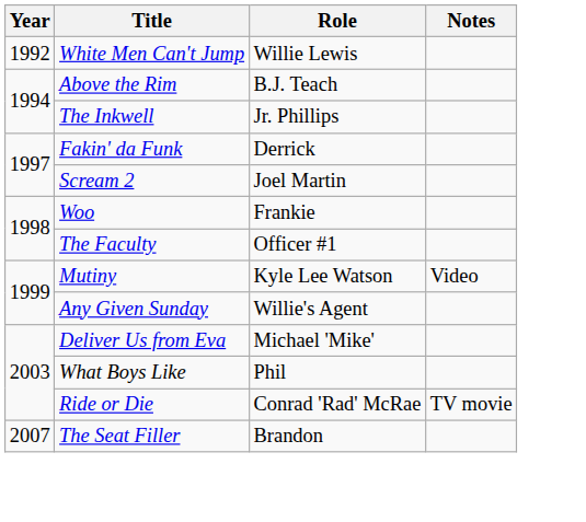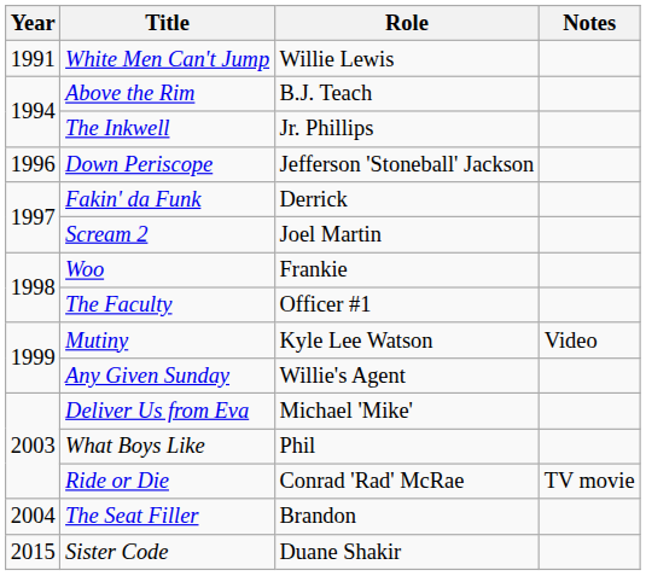White Men Can't Jump | Year: 1992 -> 1991
+ row: 1996 | Down Periscope | Jefferson 'Stoneball' Jackson
The Seat Filler | Year: 2007 -> 2004
+ row: 2015 | Sister Code | Duane Shakir
